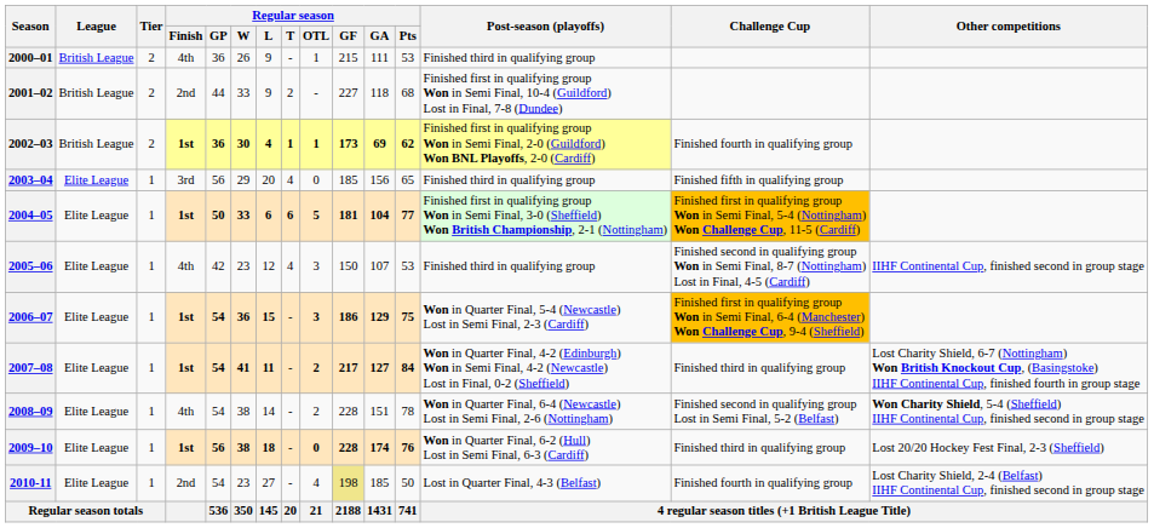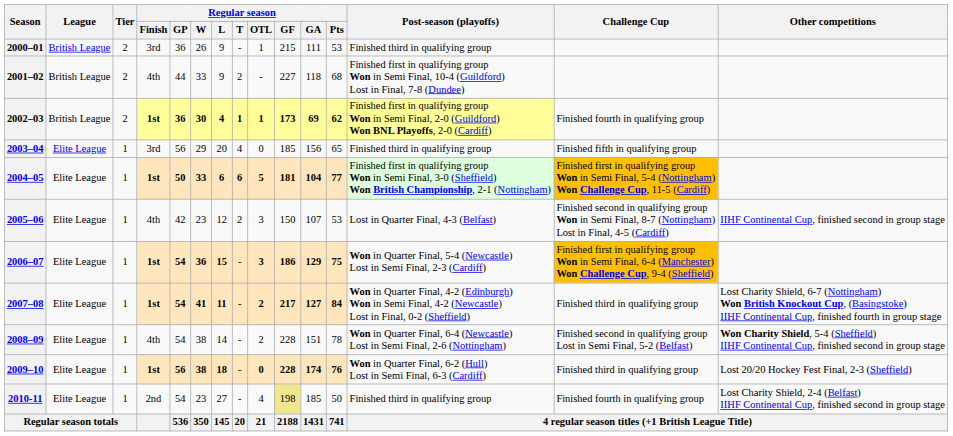2000–01 | Regular season / Finish: 4th -> 3rd
2001–02 | Regular season / Finish: 2nd -> 4th
2005–06 | Regular season / T: 4 -> 2
2005–06 | Post-season (playoffs): Finished third in qualifying group -> Lost in Quarter Final, 4-3 (Belfast)
2010-11 | Post-season (playoffs): Lost in Quarter Final, 4-3 (Belfast) -> Finished third in qualifying group
